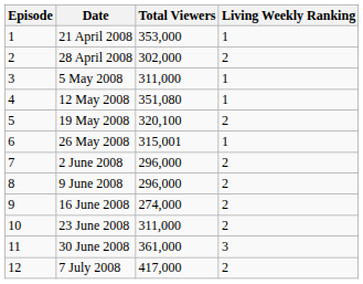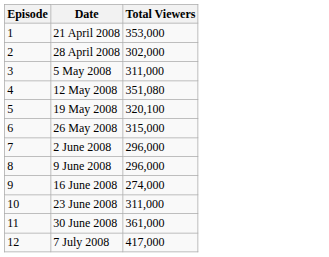- column: Living Weekly Ranking | 1 | 2 | 1 | 1 | 2 | 1 | 2 | 2 | 2 | 2 | 3 | 2
26 May 2008 | Total Viewers: 315,001 -> 315,000
